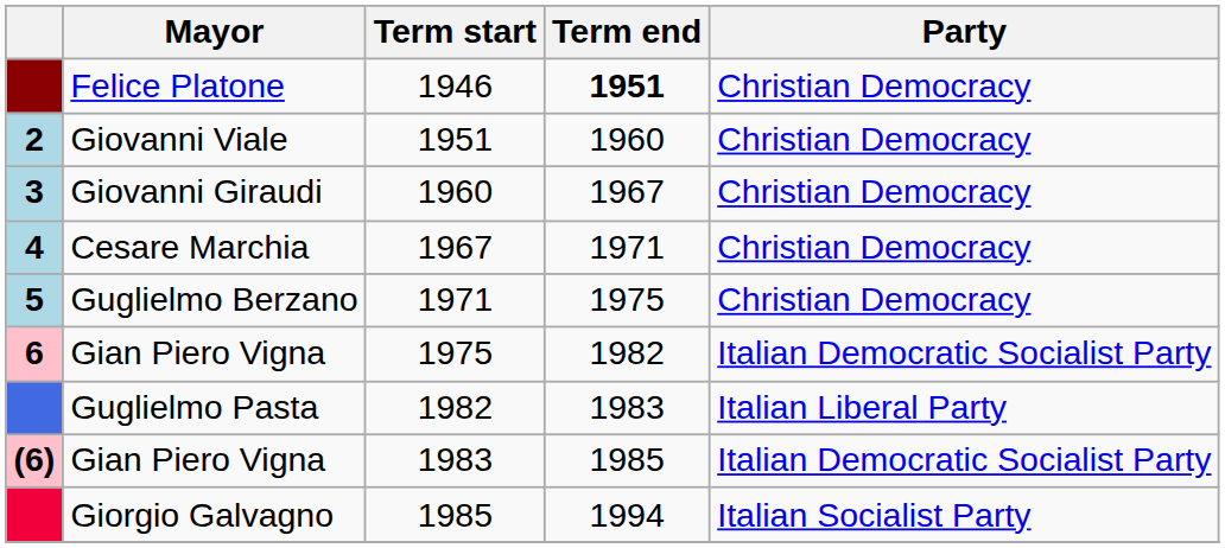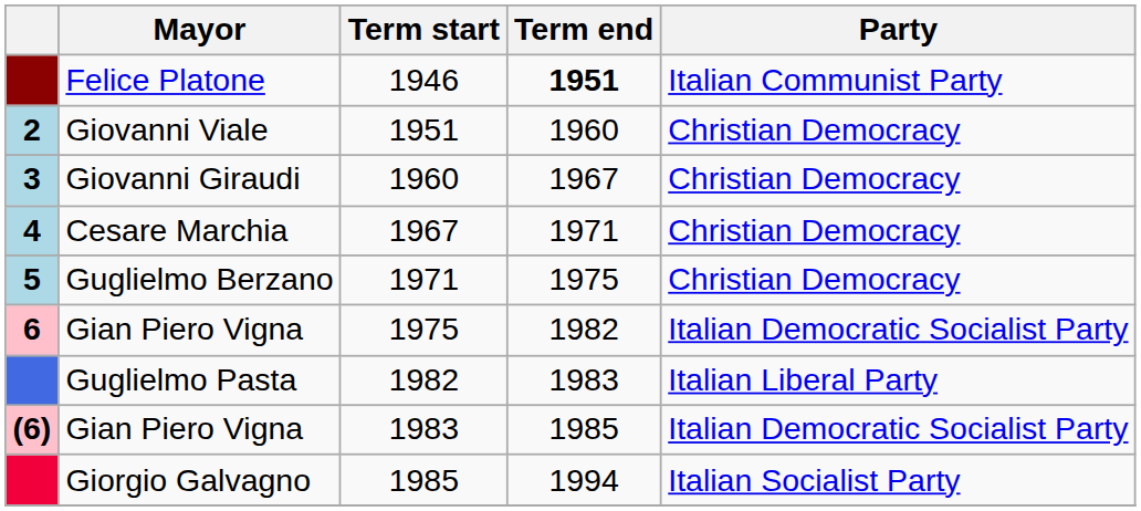1946 | Party: Christian Democracy -> Italian Communist Party
